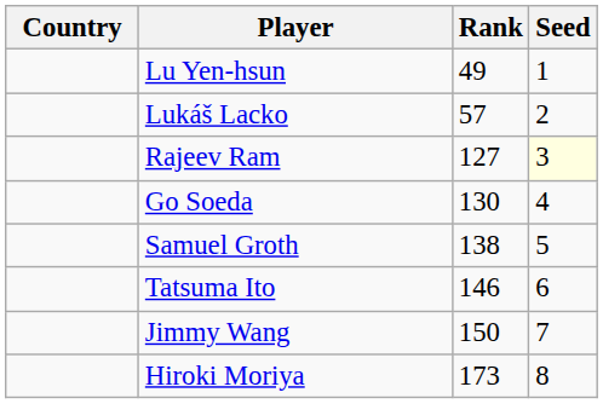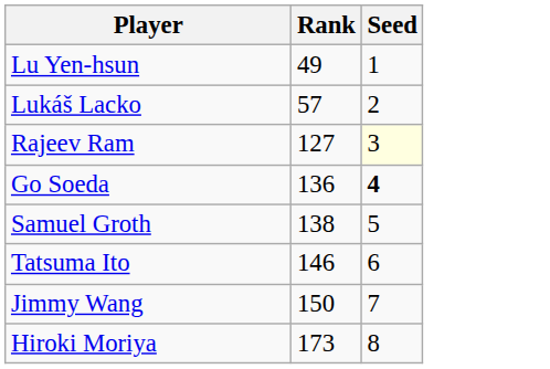- column: Country
Go Soeda | Rank: 130 -> 136
Go Soeda | Seed: normal -> bold
